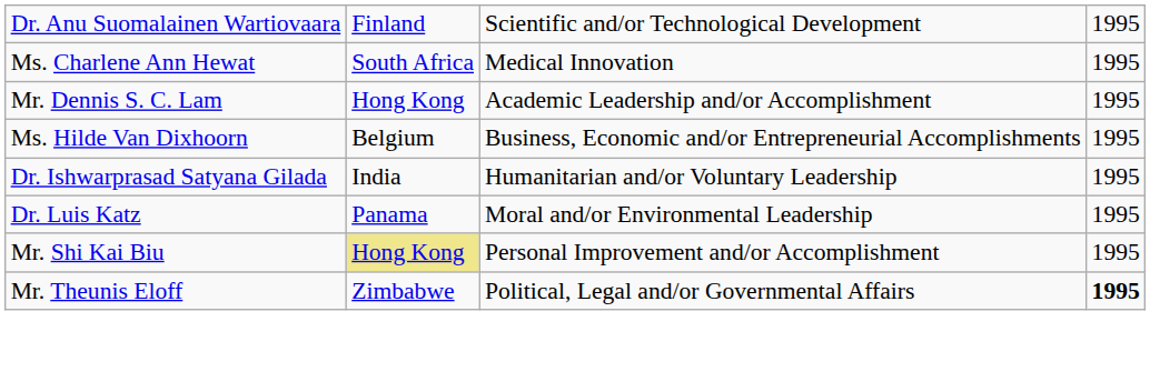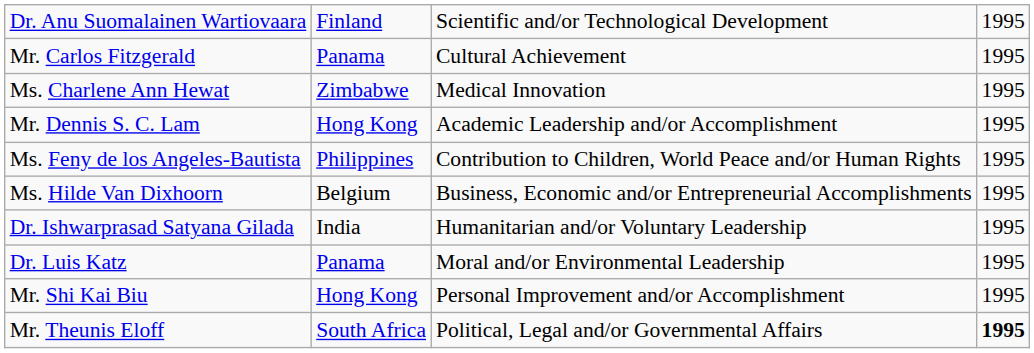+ row: Mr. Carlos Fitzgerald | Panama | Cultural Achievement | 1995
Ms. Charlene Ann Hewat | column 2: South Africa -> Zimbabwe
+ row: Ms. Feny de los Angeles-Bautista | Philippines | Contribution to Children, World Peace and/or Human Rights | 1995
Mr. Shi Kai Biu | column 2: khaki background -> no background
Mr. Theunis Eloff | column 2: Zimbabwe -> South Africa
